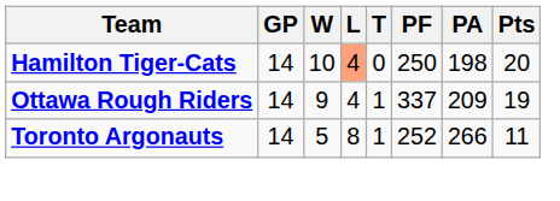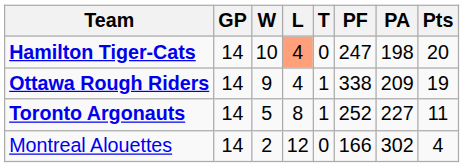Hamilton Tiger-Cats | PF: 250 -> 247
Ottawa Rough Riders | PF: 337 -> 338
Toronto Argonauts | PA: 266 -> 227
+ row: Montreal Alouettes | 14 | 2 | 12 | 0 | 166 | 302 | 4
